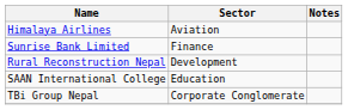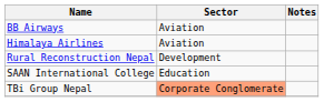+ row: BB Airways | Aviation
- row: Sunrise Bank Limited | Finance
TBi Group Nepal | Sector: no background -> lightsalmon background
